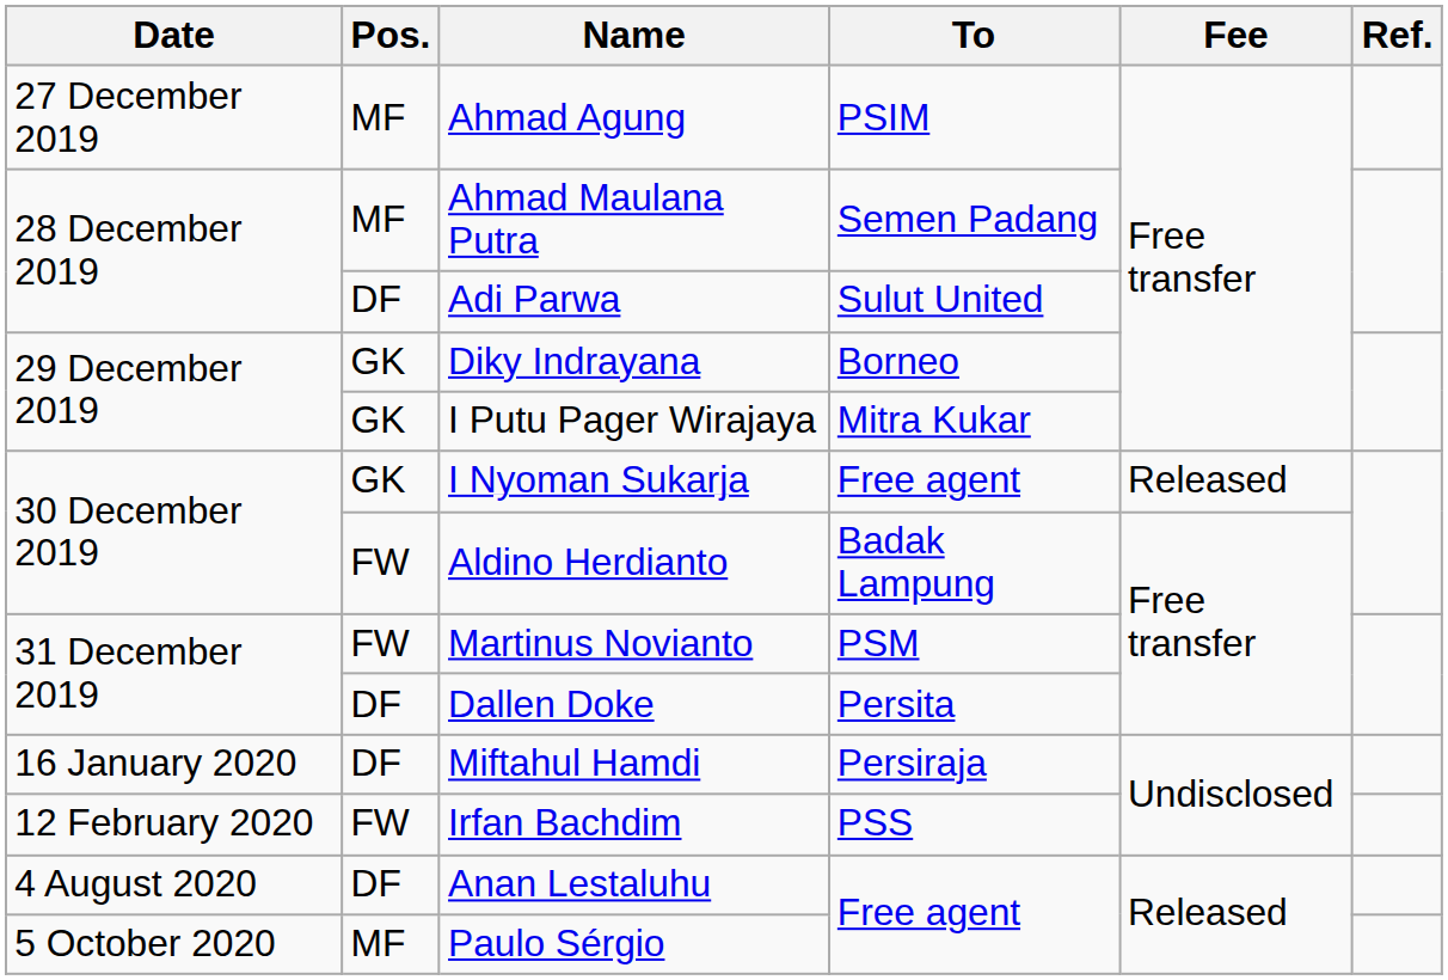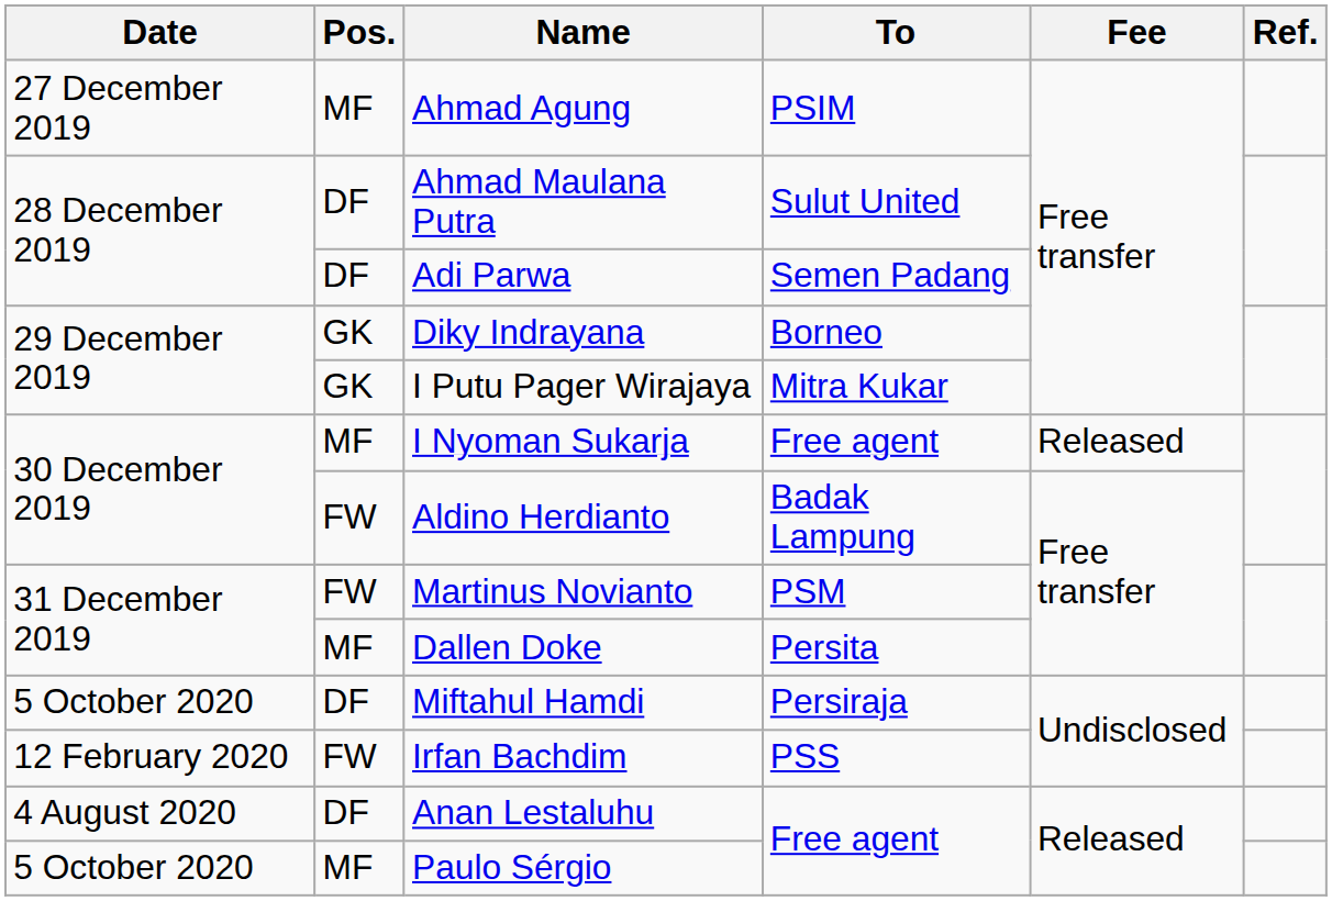Ahmad Maulana Putra | Pos.: MF -> DF
Ahmad Maulana Putra | To: Semen Padang -> Sulut United
Adi Parwa | To: Sulut United -> Semen Padang
I Nyoman Sukarja | Pos.: GK -> MF
Dallen Doke | Pos.: DF -> MF
Miftahul Hamdi | Date: 16 January 2020 -> 5 October 2020
